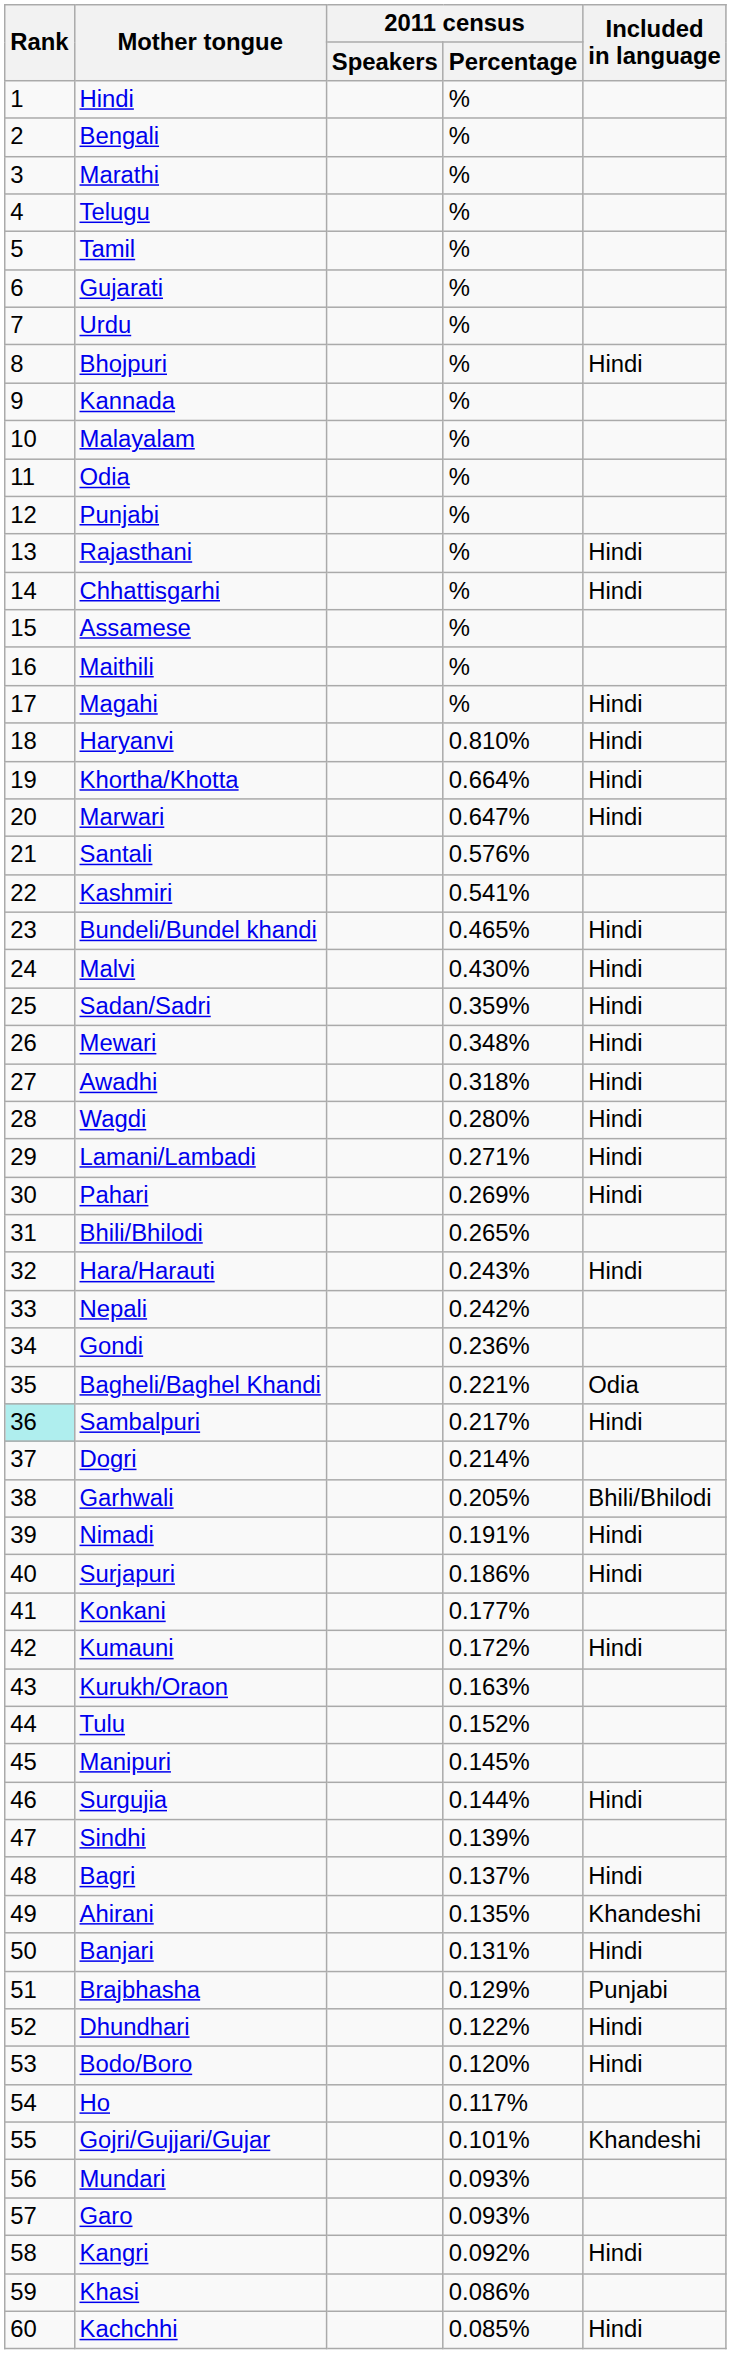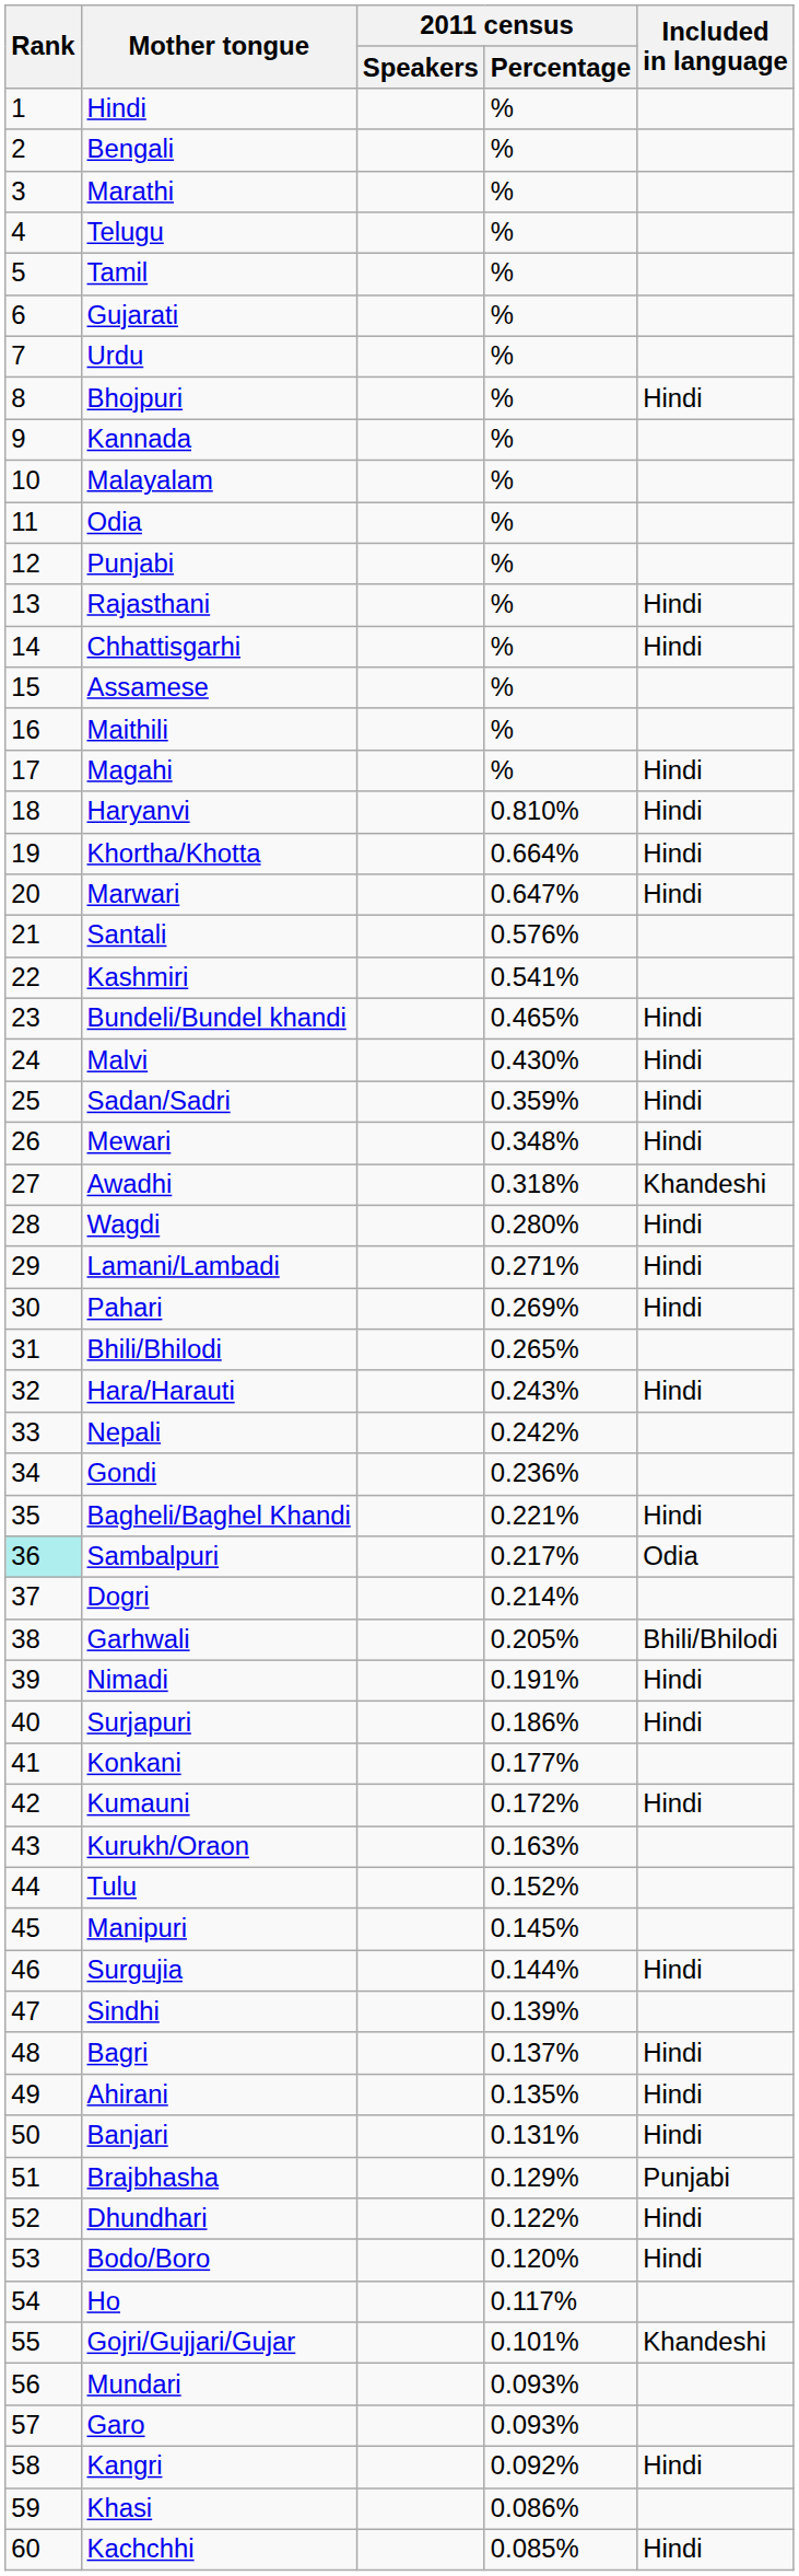Awadhi | Included in language: Hindi -> Khandeshi
Bagheli/Baghel Khandi | Included in language: Odia -> Hindi
Sambalpuri | Included in language: Hindi -> Odia
Ahirani | Included in language: Khandeshi -> Hindi
